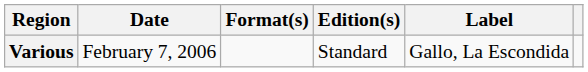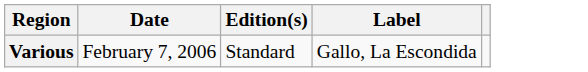- column: Format(s)
